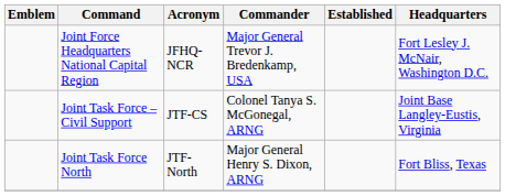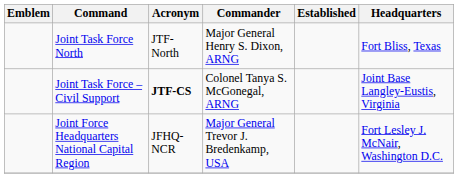rows swapped: Joint Force Headquarters National Capital Region <-> Joint Task Force North
Joint Task Force – Civil Support | Acronym: normal -> bold
